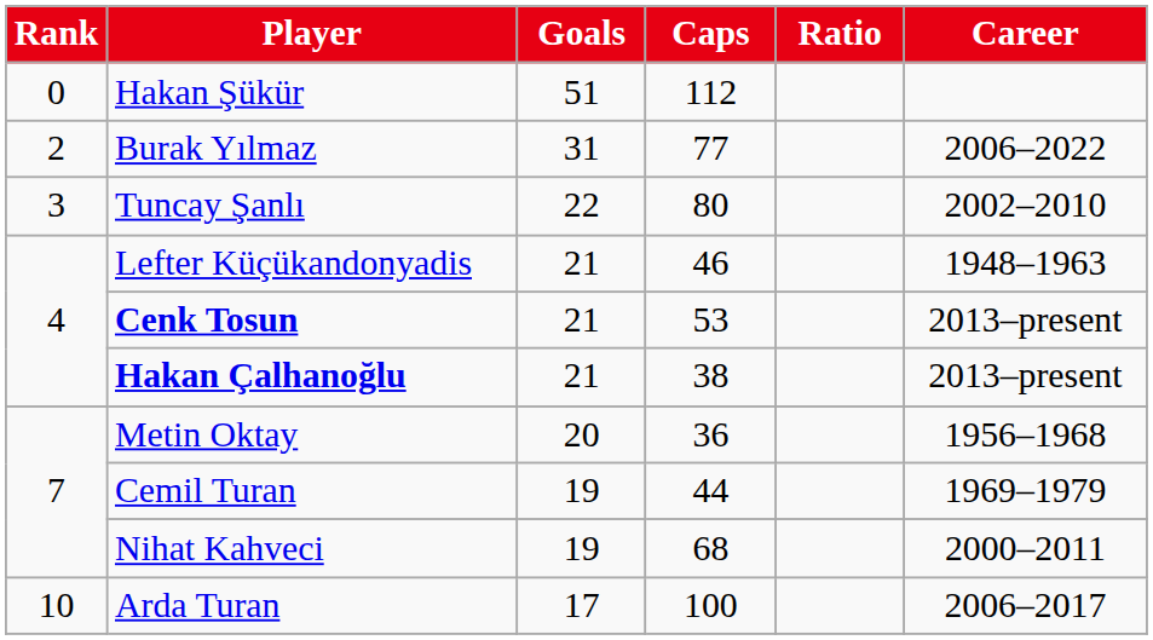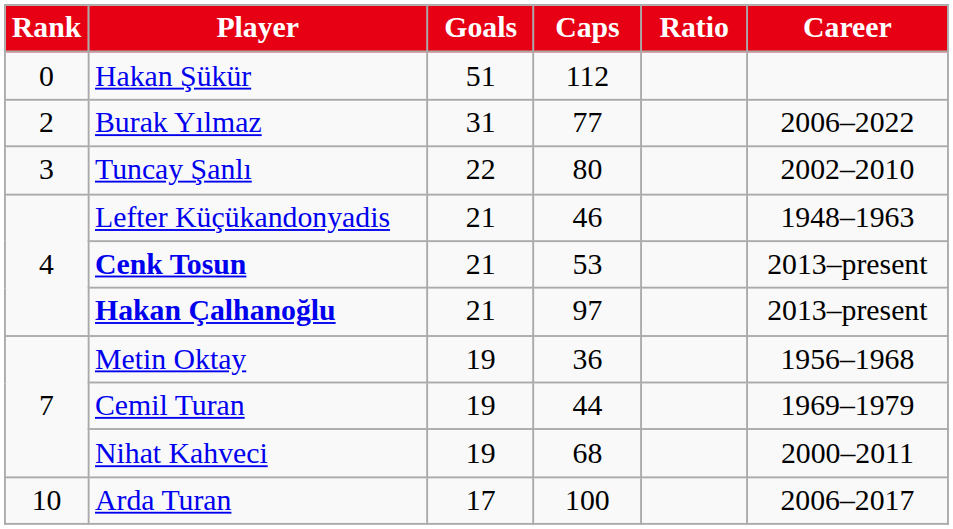Hakan Çalhanoğlu | Caps: 38 -> 97
Metin Oktay | Goals: 20 -> 19
